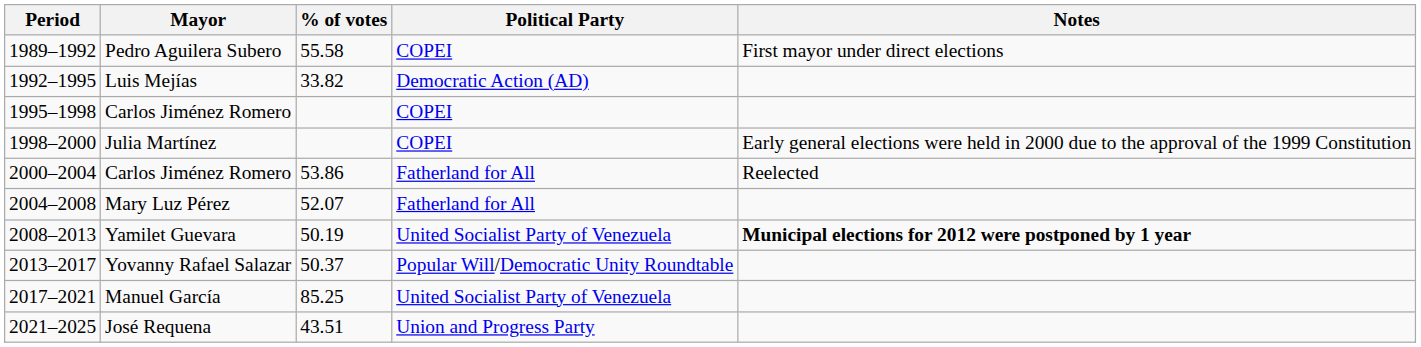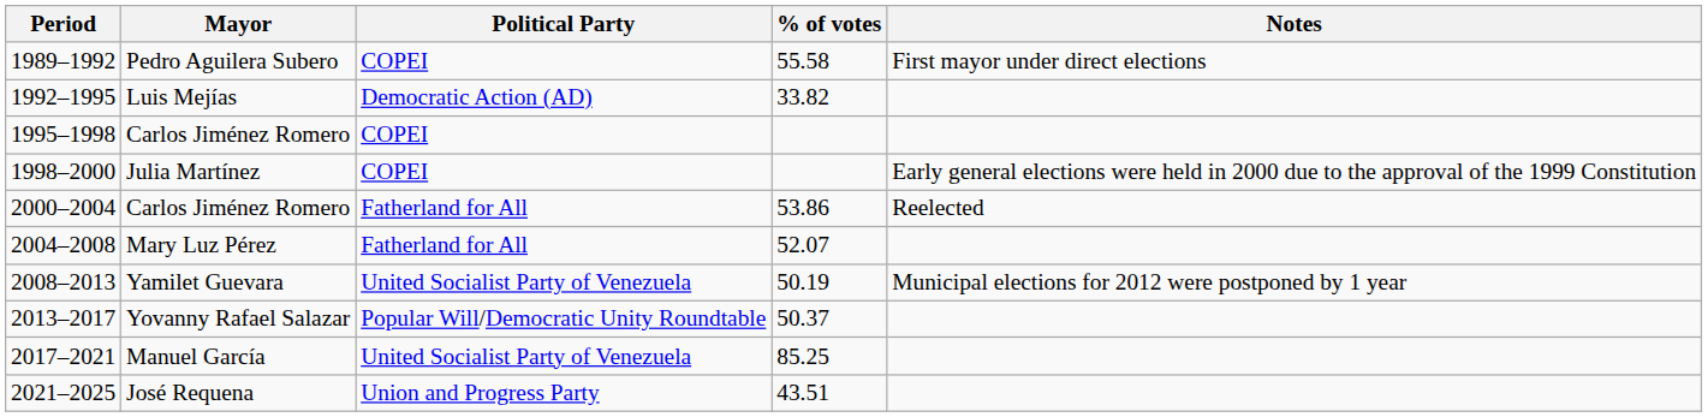columns swapped: Political Party <-> % of votes
Yamilet Guevara | Notes: bold -> normal
